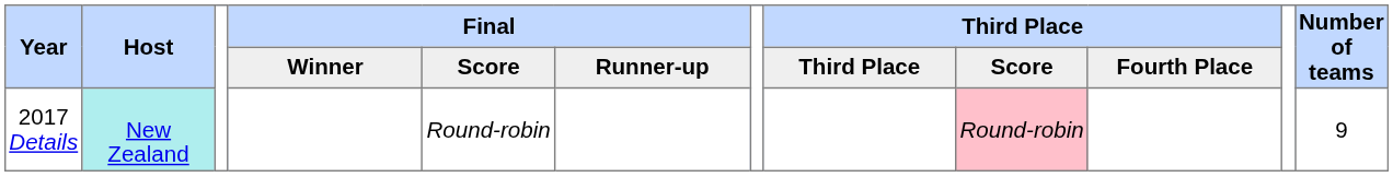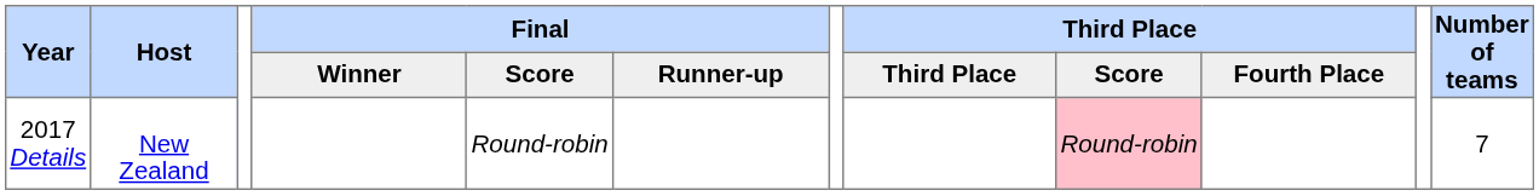2017 Details | Host: paleturquoise background -> no background
2017 Details | Number of teams: 9 -> 7
